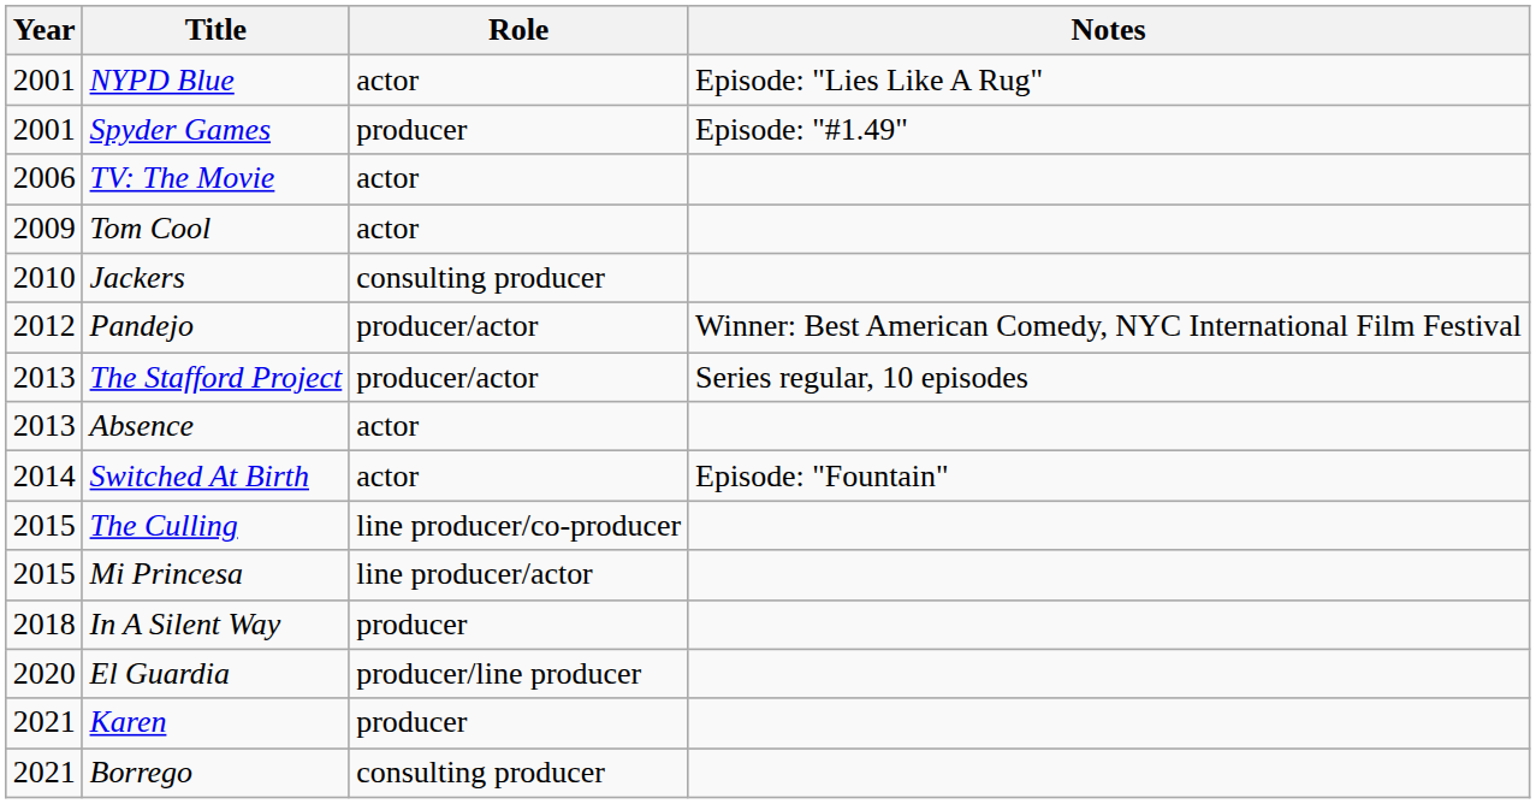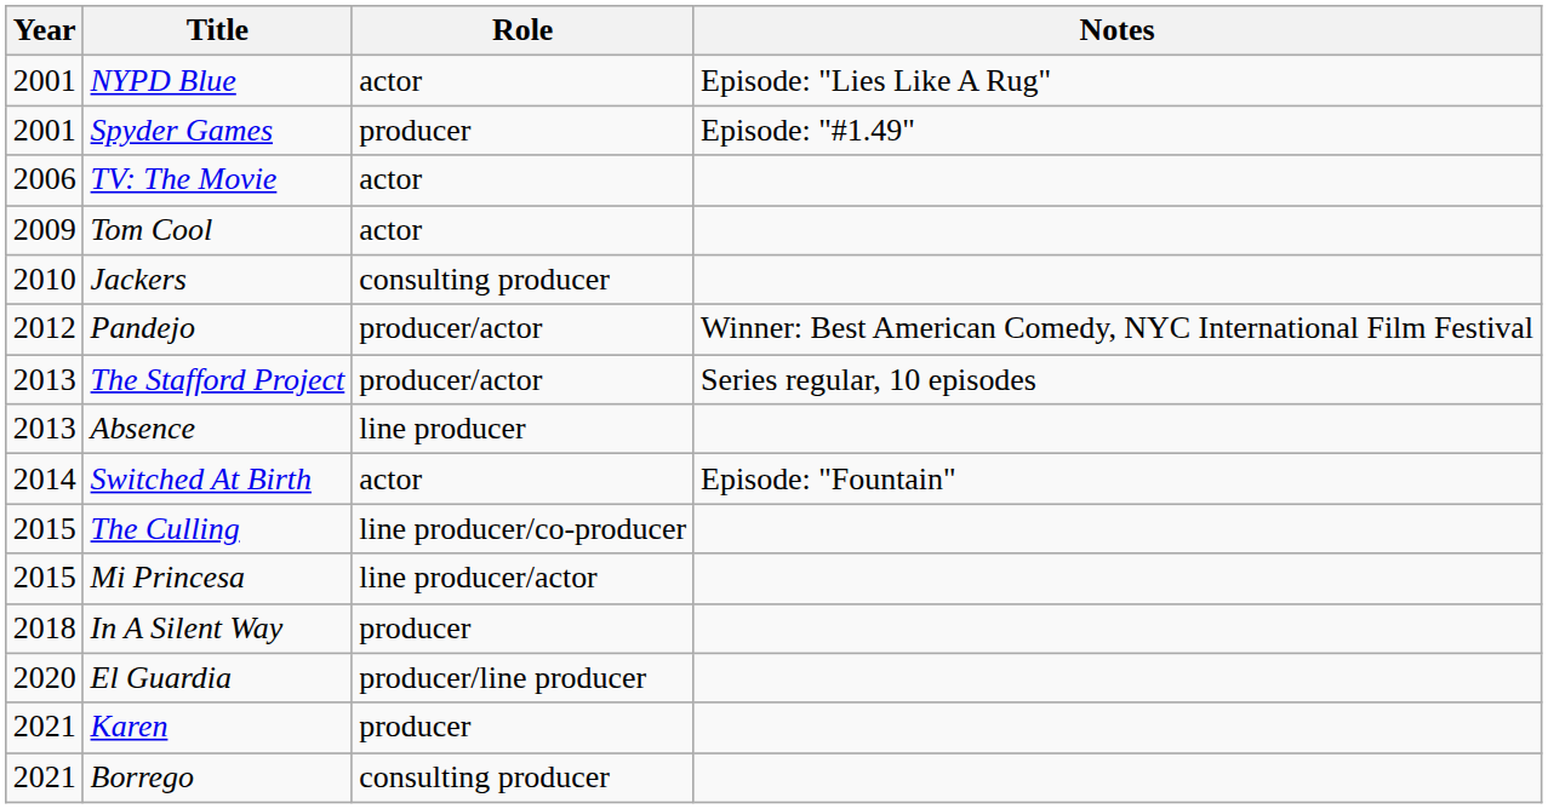Absence | Role: actor -> line producer
